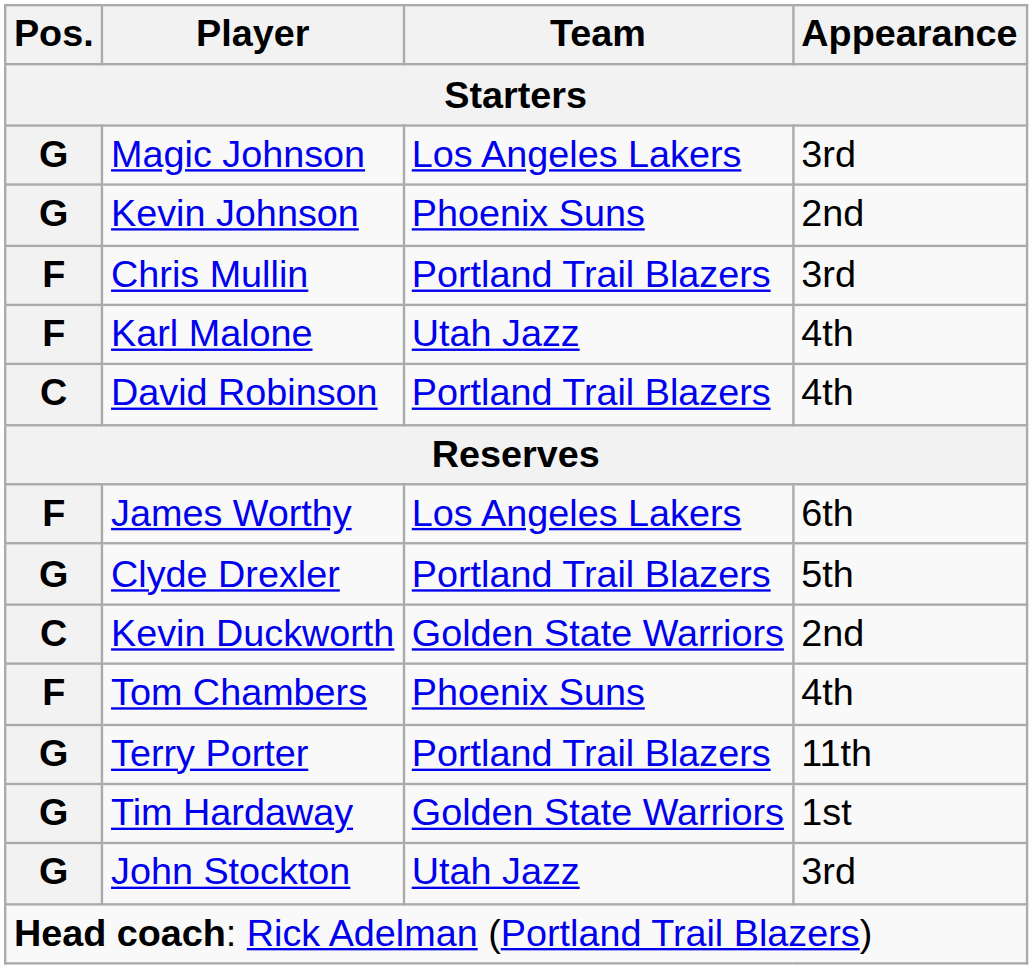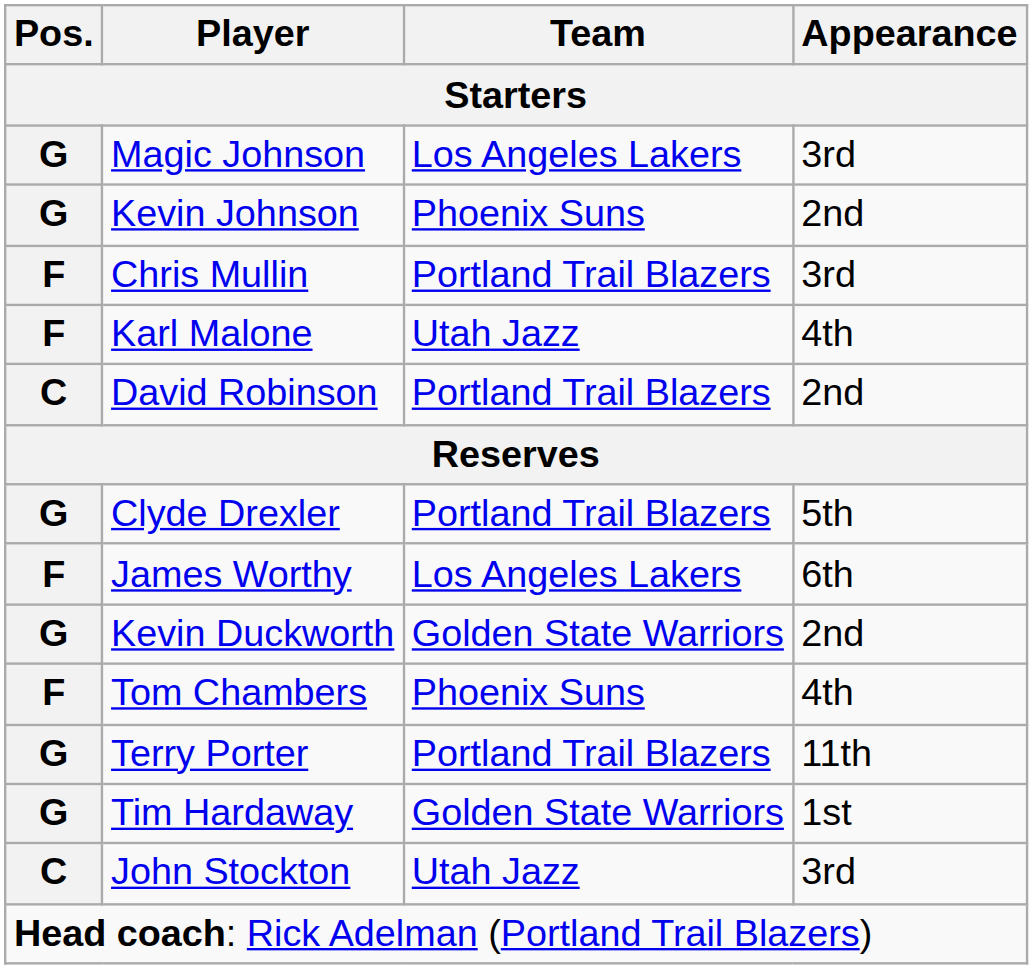David Robinson | Appearance: 4th -> 2nd
rows swapped: James Worthy <-> Clyde Drexler
Kevin Duckworth | Pos.: C -> G
John Stockton | Pos.: G -> C
